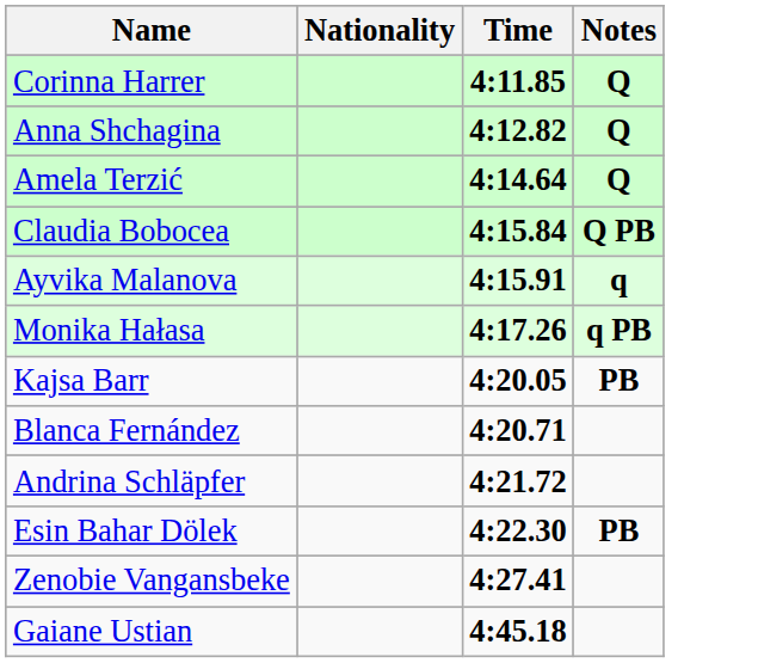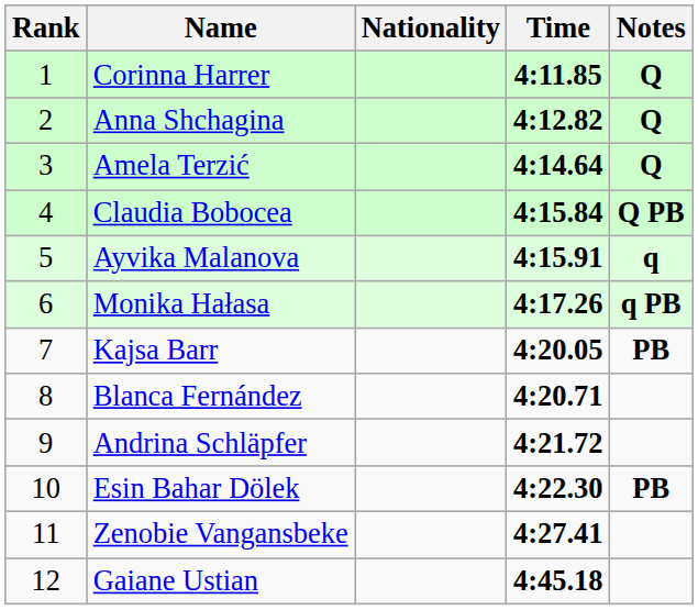+ column: Rank | 1 | 2 | 3 | 4 | 5 | 6 | 7 | 8 | 9 | 10 | 11 | 12
